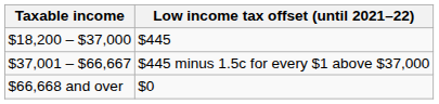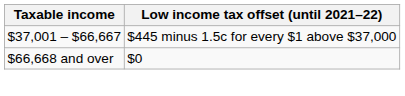- row: $18,200 – $37,000 | $445
